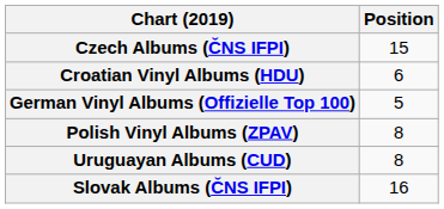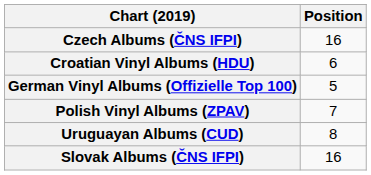Czech Albums (ČNS IFPI) | Position: 15 -> 16
Polish Vinyl Albums (ZPAV) | Position: 8 -> 7
